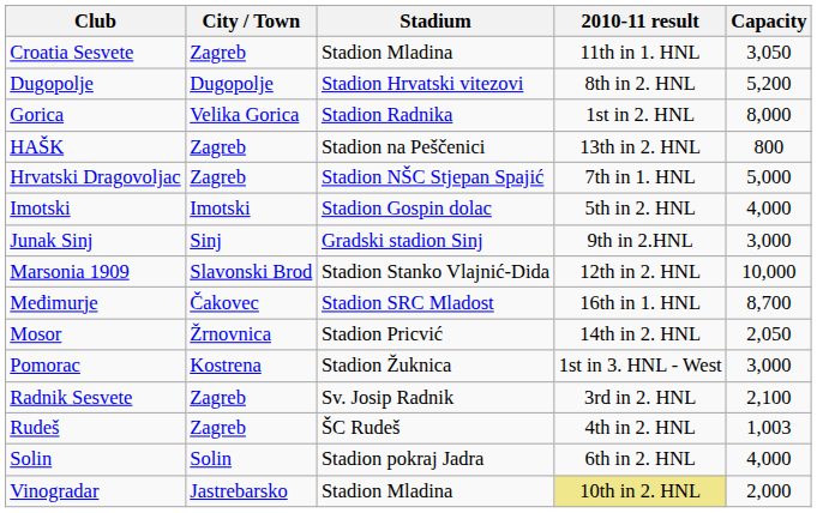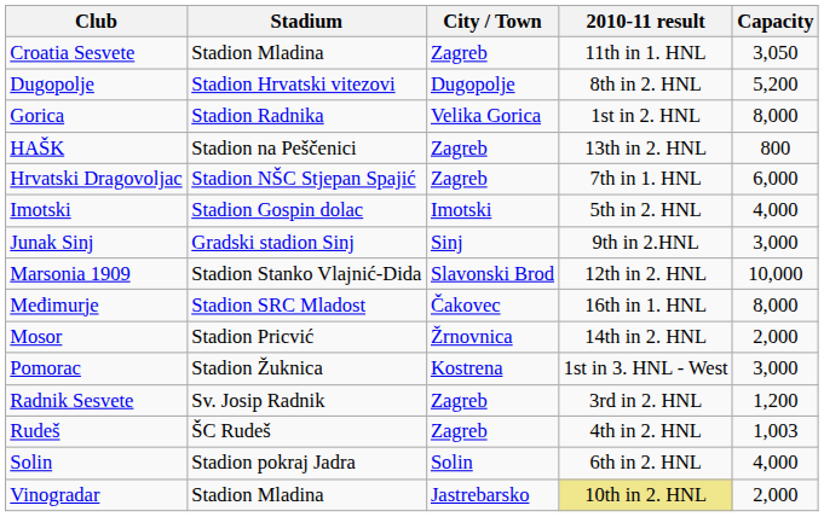columns swapped: City / Town <-> Stadium
Hrvatski Dragovoljac | Capacity: 5,000 -> 6,000
Međimurje | Capacity: 8,700 -> 8,000
Mosor | Capacity: 2,050 -> 2,000
Radnik Sesvete | Capacity: 2,100 -> 1,200
